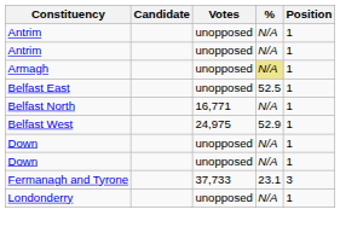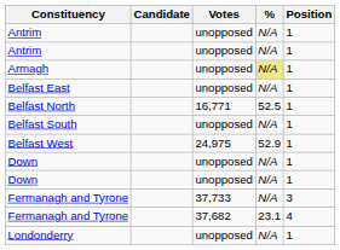Belfast East | %: 52.5 -> N/A
Belfast North | %: N/A -> 52.5
+ row: Belfast South | unopposed | N/A | 1
Fermanagh and Tyrone / 37,733 | %: 23.1 -> N/A
+ row: Fermanagh and Tyrone | 37,682 | 23.1 | 4
